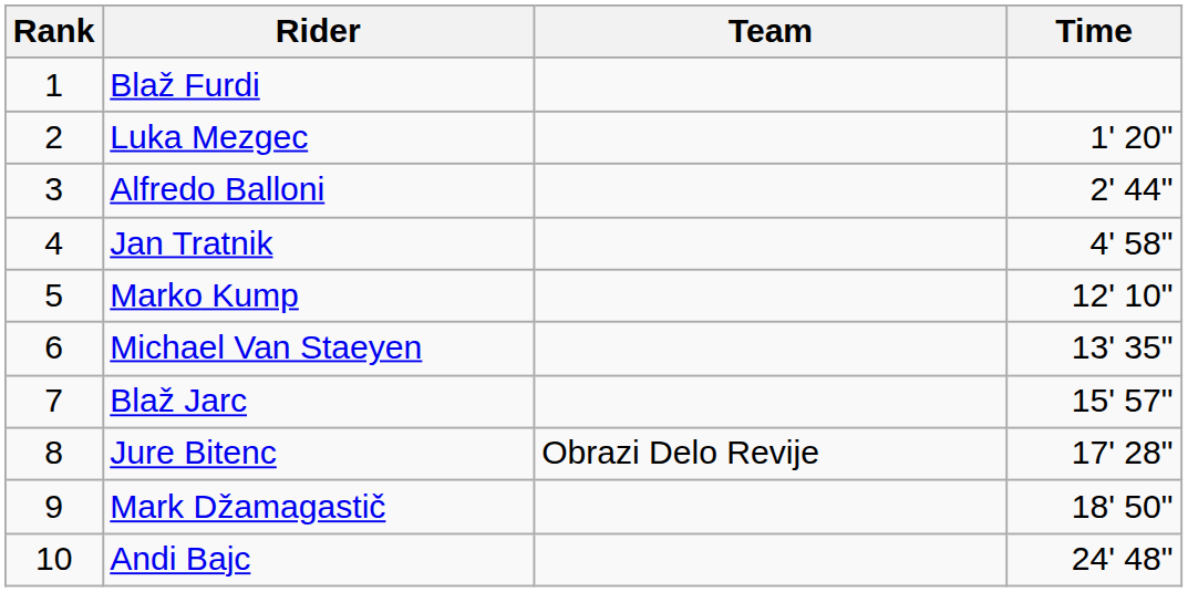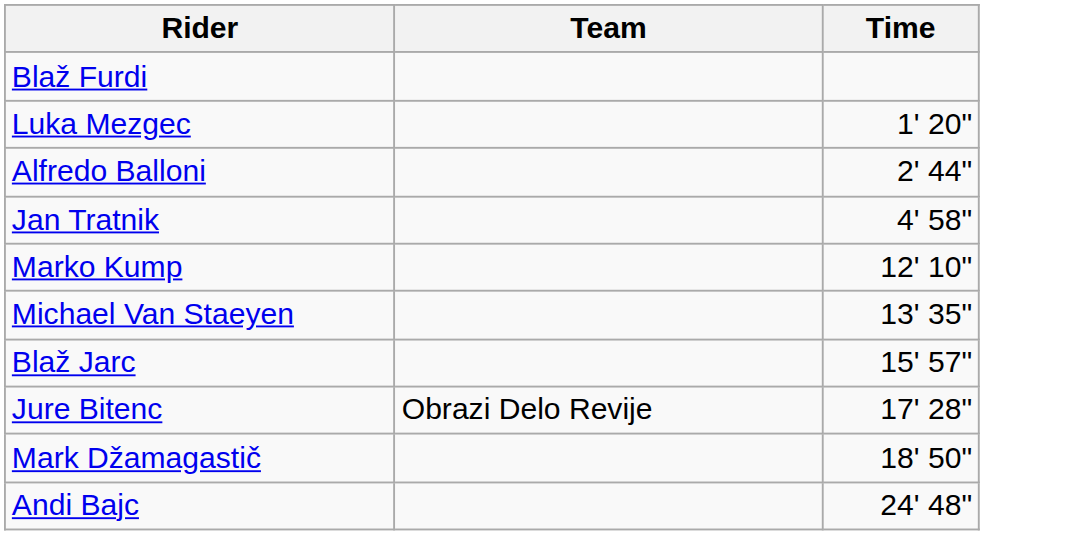- column: Rank | 1 | 2 | 3 | 4 | 5 | 6 | 7 | 8 | 9 | 10
